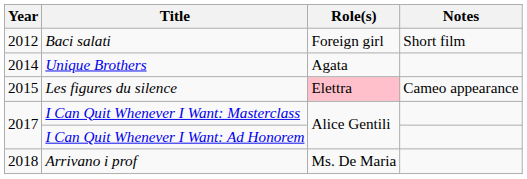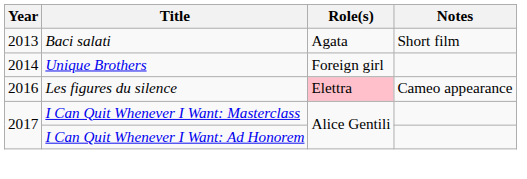Baci salati | Year: 2012 -> 2013
Baci salati | Role(s): Foreign girl -> Agata
Unique Brothers | Role(s): Agata -> Foreign girl
Les figures du silence | Year: 2015 -> 2016
- row: 2018 | Arrivano i prof | Ms. De Maria
